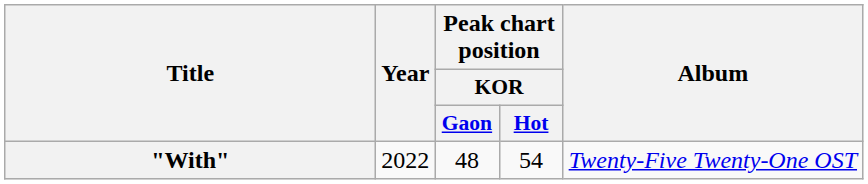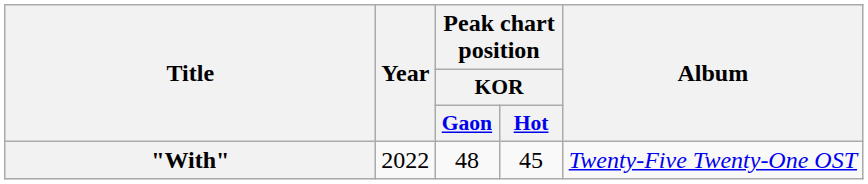"With" | Peak chart position / KOR / Hot: 54 -> 45
